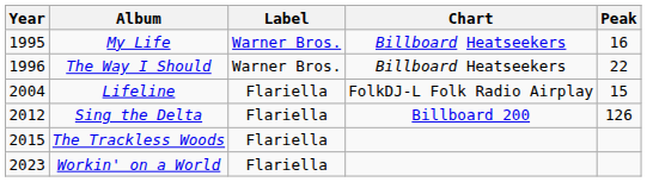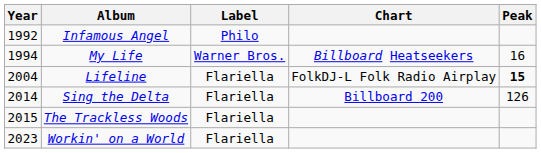+ row: 1992 | Infamous Angel | Philo
My Life | Year: 1995 -> 1994
- row: 1996 | The Way I Should | Warner Bros. | Billboard Heatseekers | 22
Lifeline | Peak: normal -> bold
Sing the Delta | Year: 2012 -> 2014
